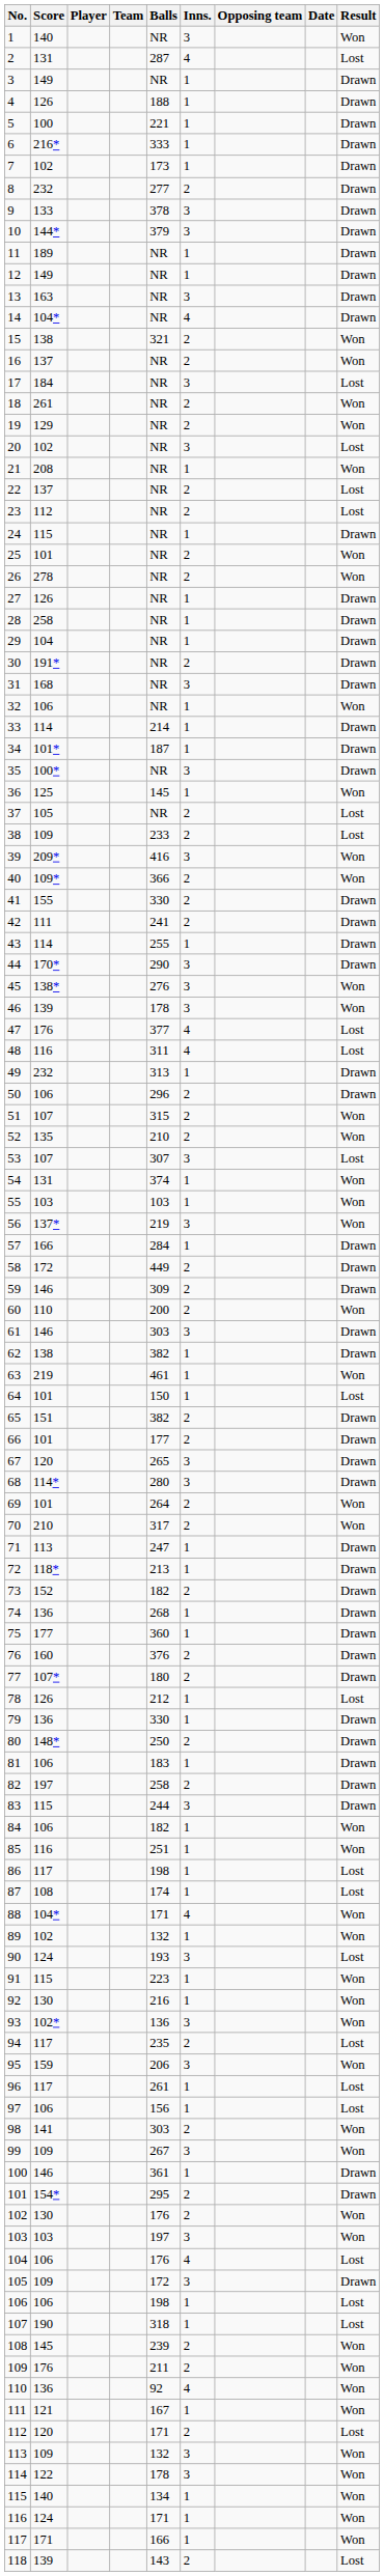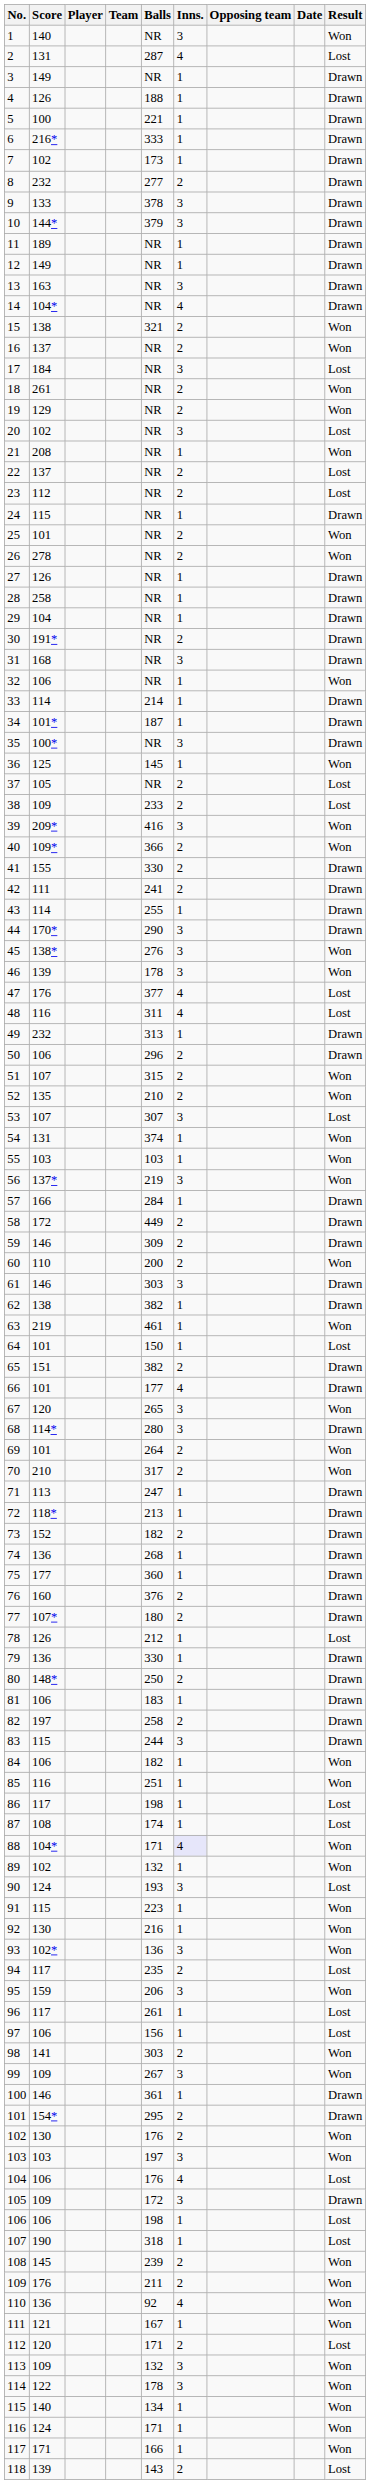66 | Inns.: 2 -> 4
67 | Result: Drawn -> Won
88 | Inns.: no background -> lavender background
